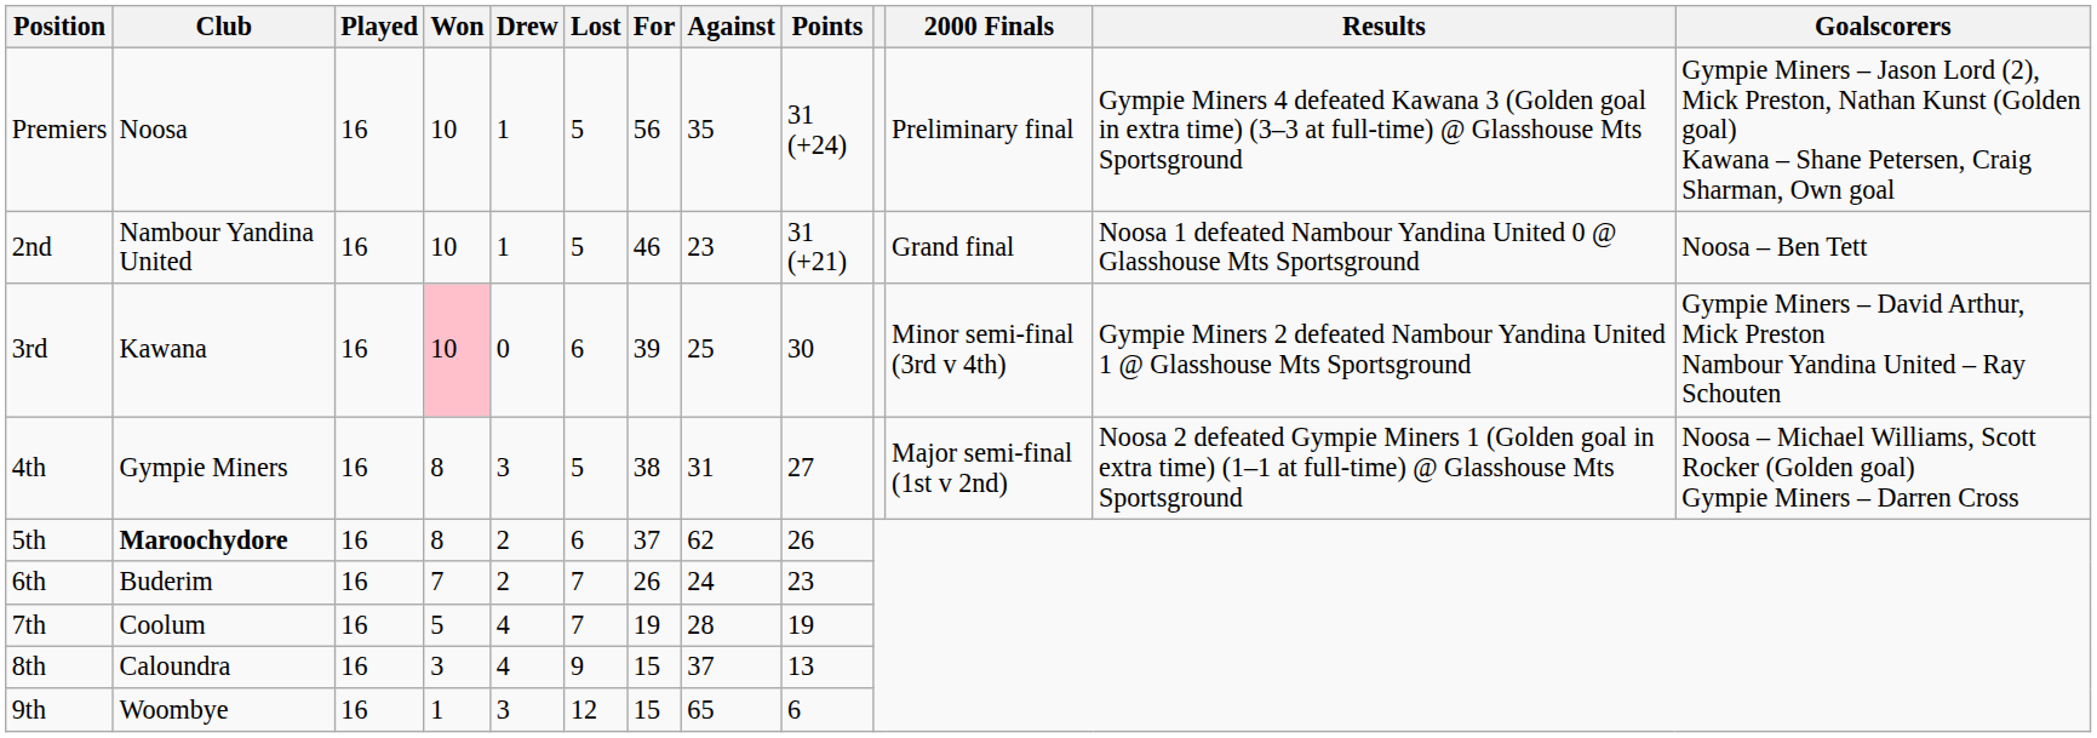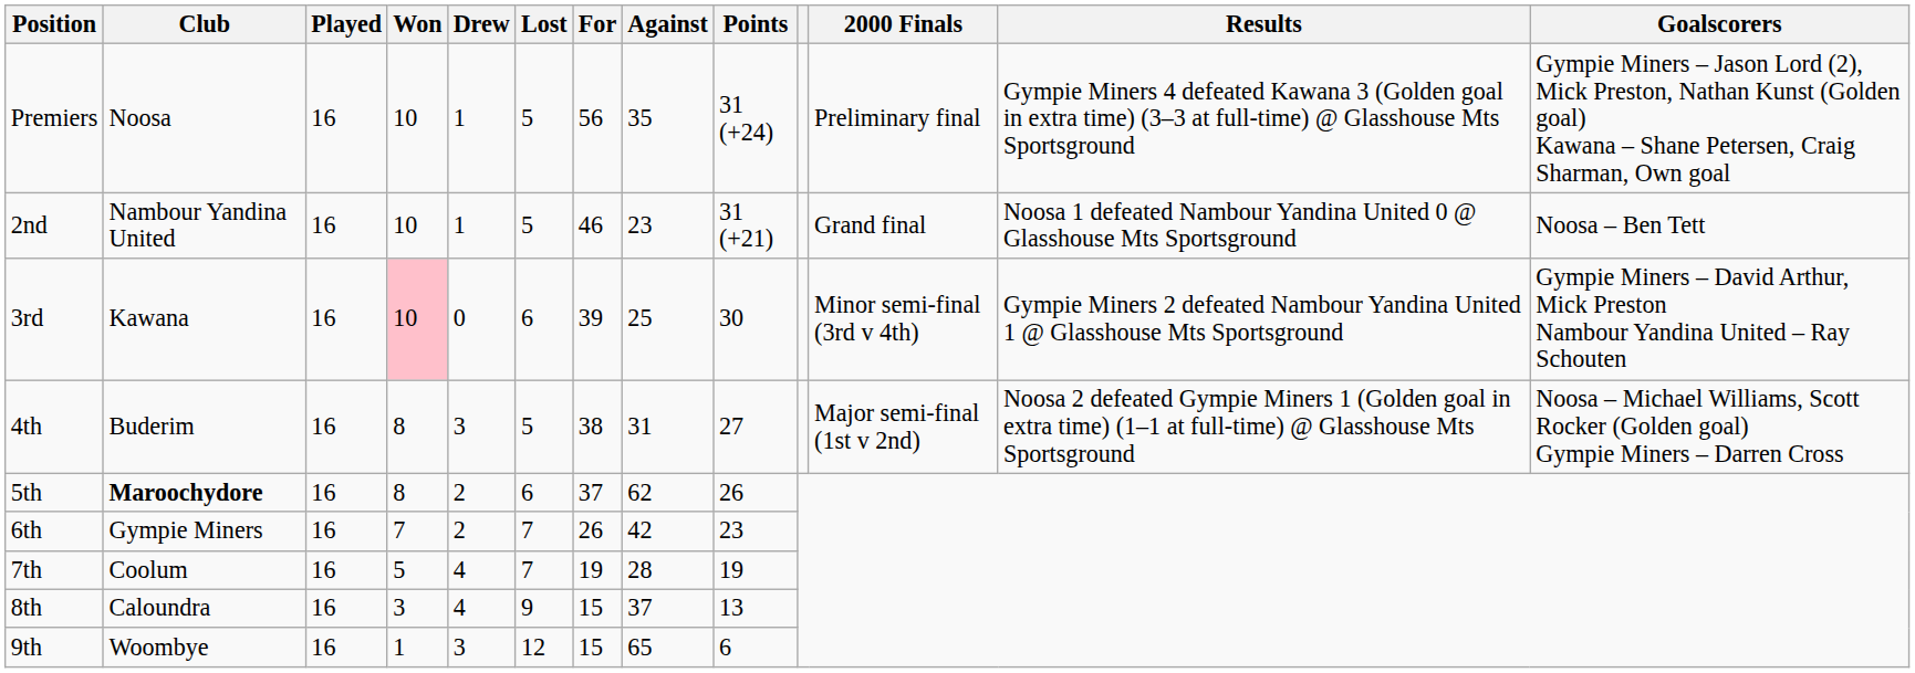4th | Club: Gympie Miners -> Buderim
6th | Club: Buderim -> Gympie Miners
6th | Against: 24 -> 42
